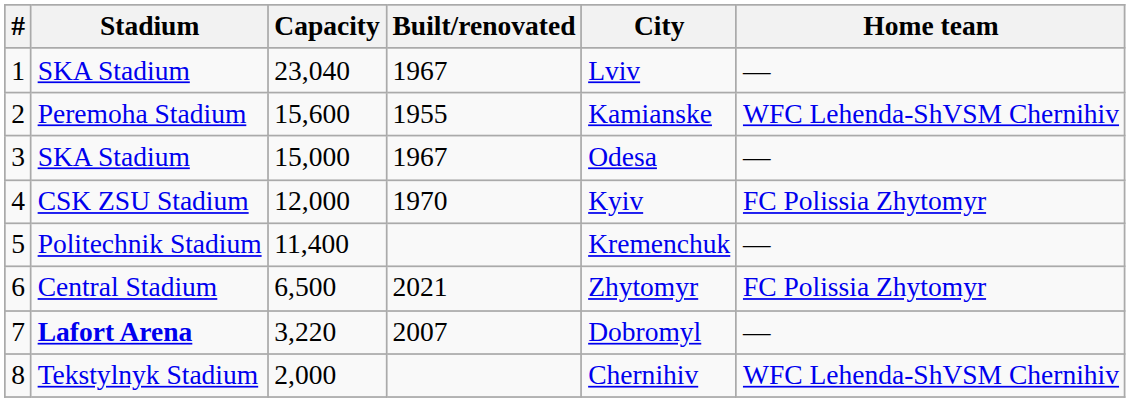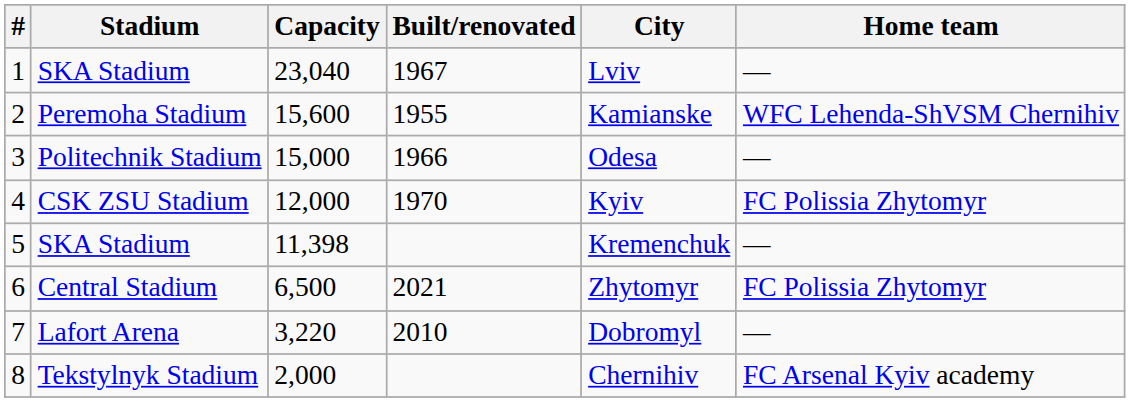3 | Stadium: SKA Stadium -> Politechnik Stadium
3 | Built/renovated: 1967 -> 1966
5 | Stadium: Politechnik Stadium -> SKA Stadium
5 | Capacity: 11,400 -> 11,398
7 | Stadium: bold -> normal
7 | Built/renovated: 2007 -> 2010
8 | Home team: WFC Lehenda-ShVSM Chernihiv -> FC Arsenal Kyiv academy
